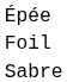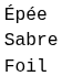rows swapped: Foil <-> Sabre
